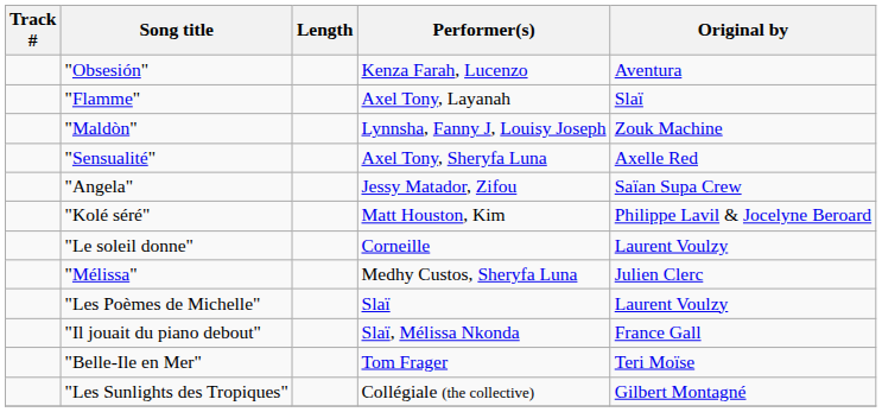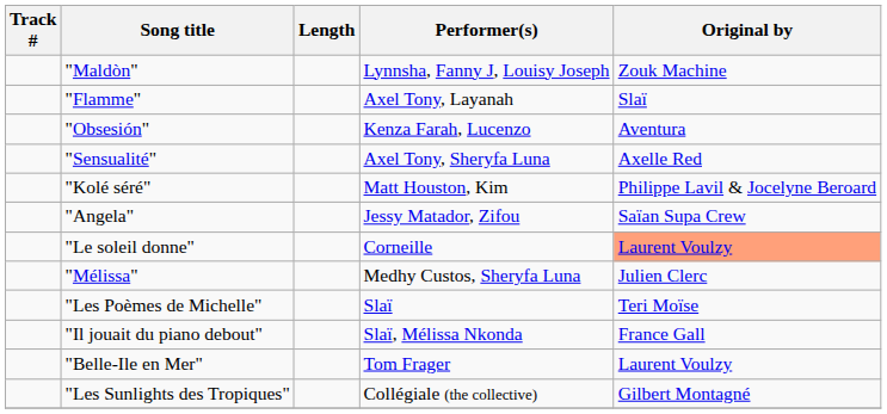rows swapped: "Maldòn" <-> "Obsesión"
rows swapped: "Angela" <-> "Kolé séré"
"Le soleil donne" | Original by: no background -> lightsalmon background
"Les Poèmes de Michelle" | Original by: Laurent Voulzy -> Teri Moïse
"Belle-Ile en Mer" | Original by: Teri Moïse -> Laurent Voulzy
